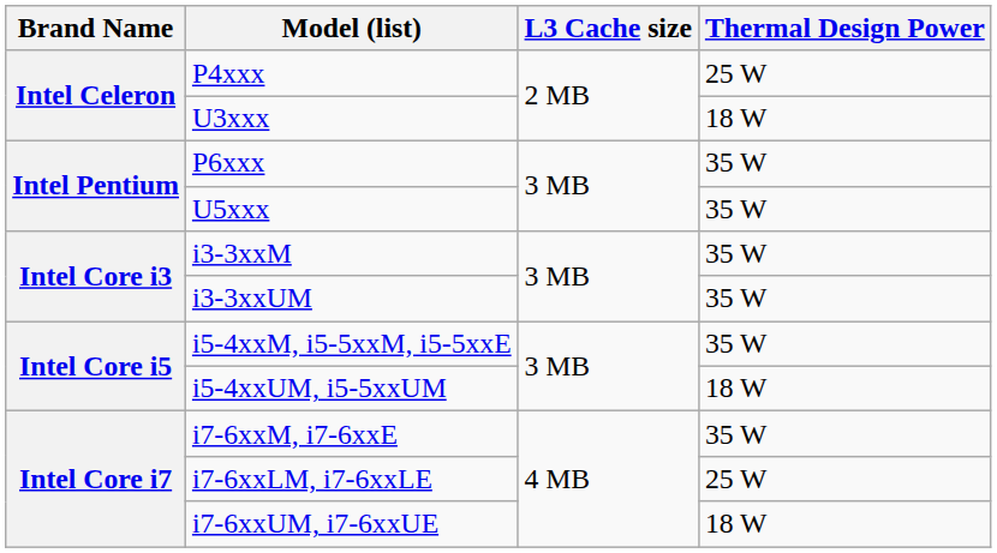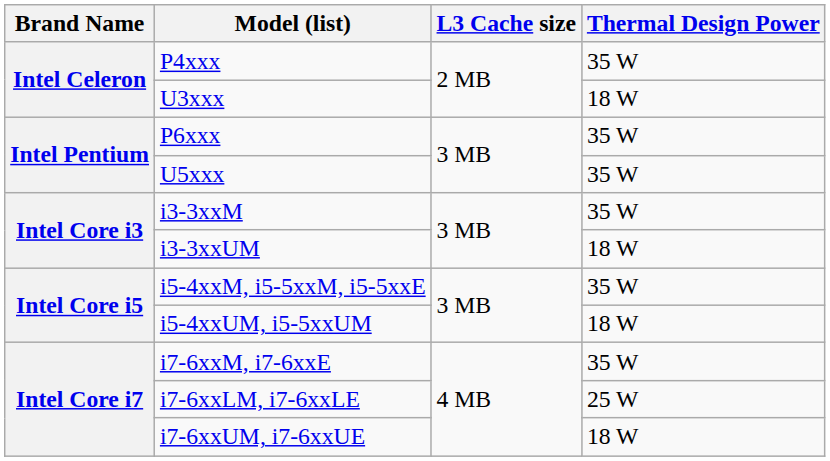P4xxx | Thermal Design Power: 25 W -> 35 W
i3-3xxUM | Thermal Design Power: 35 W -> 18 W
